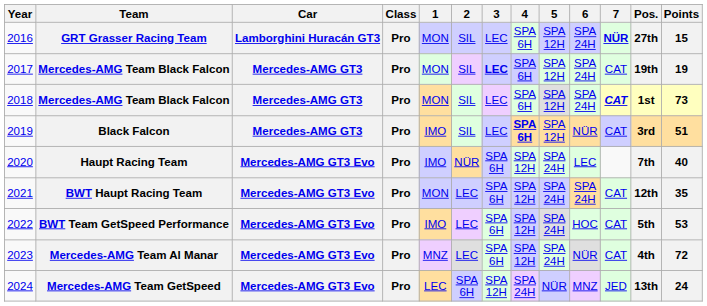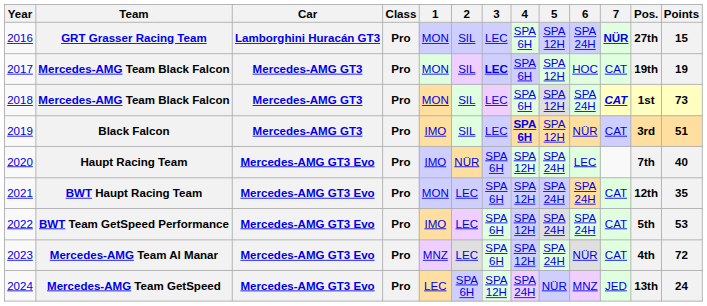2017 | 6: SPA 24H -> HOC
2022 | 6: HOC -> SPA 24H
